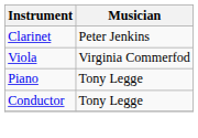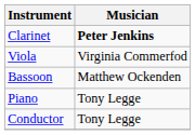Clarinet | Musician: normal -> bold
+ row: Bassoon | Matthew Ockenden
